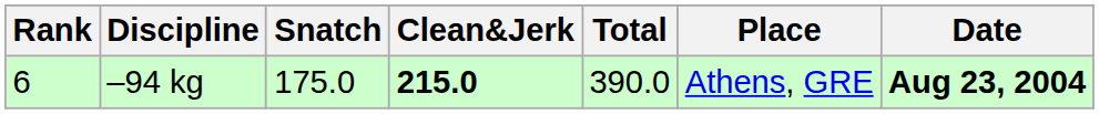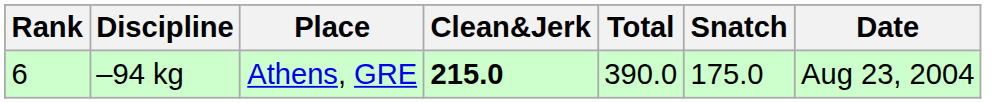columns swapped: Snatch <-> Place
–94 kg | Date: bold -> normal
